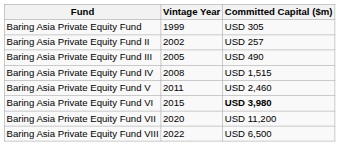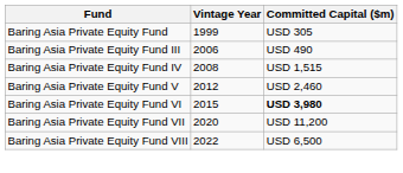- row: Baring Asia Private Equity Fund II | 2002 | USD 257
Baring Asia Private Equity Fund III | Vintage Year: 2005 -> 2006
Baring Asia Private Equity Fund V | Vintage Year: 2011 -> 2012
